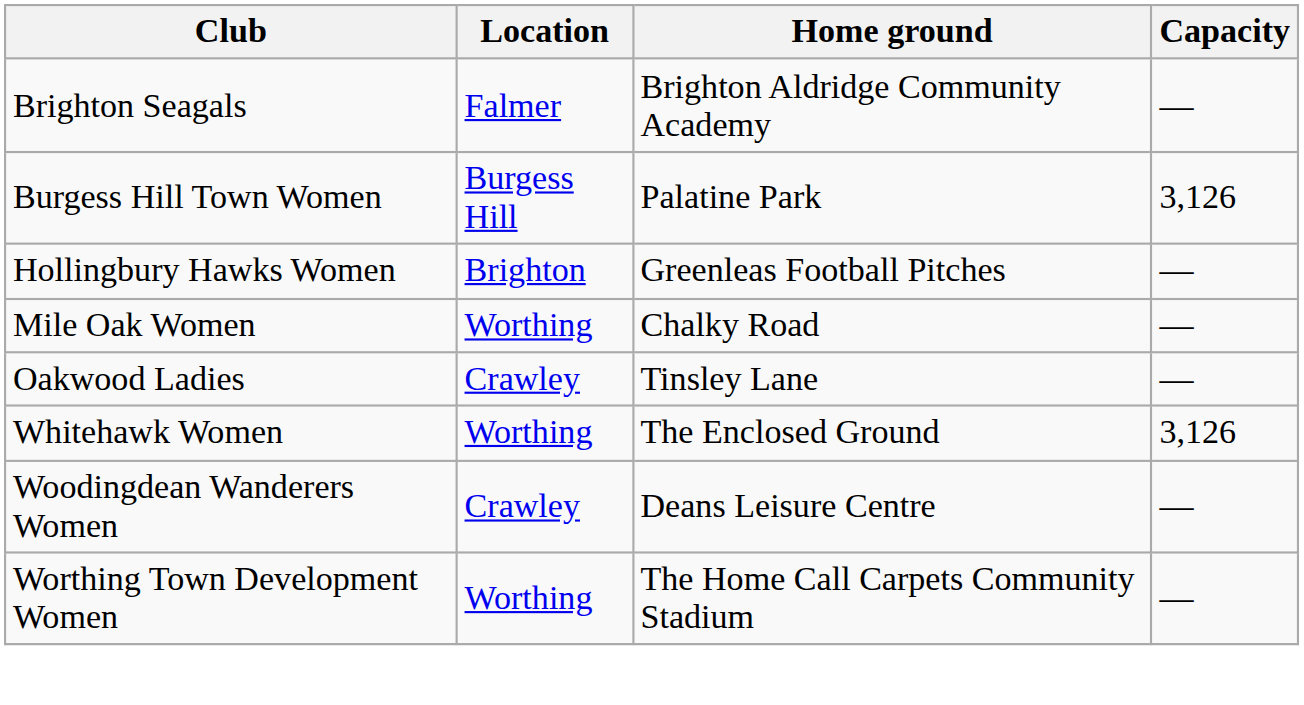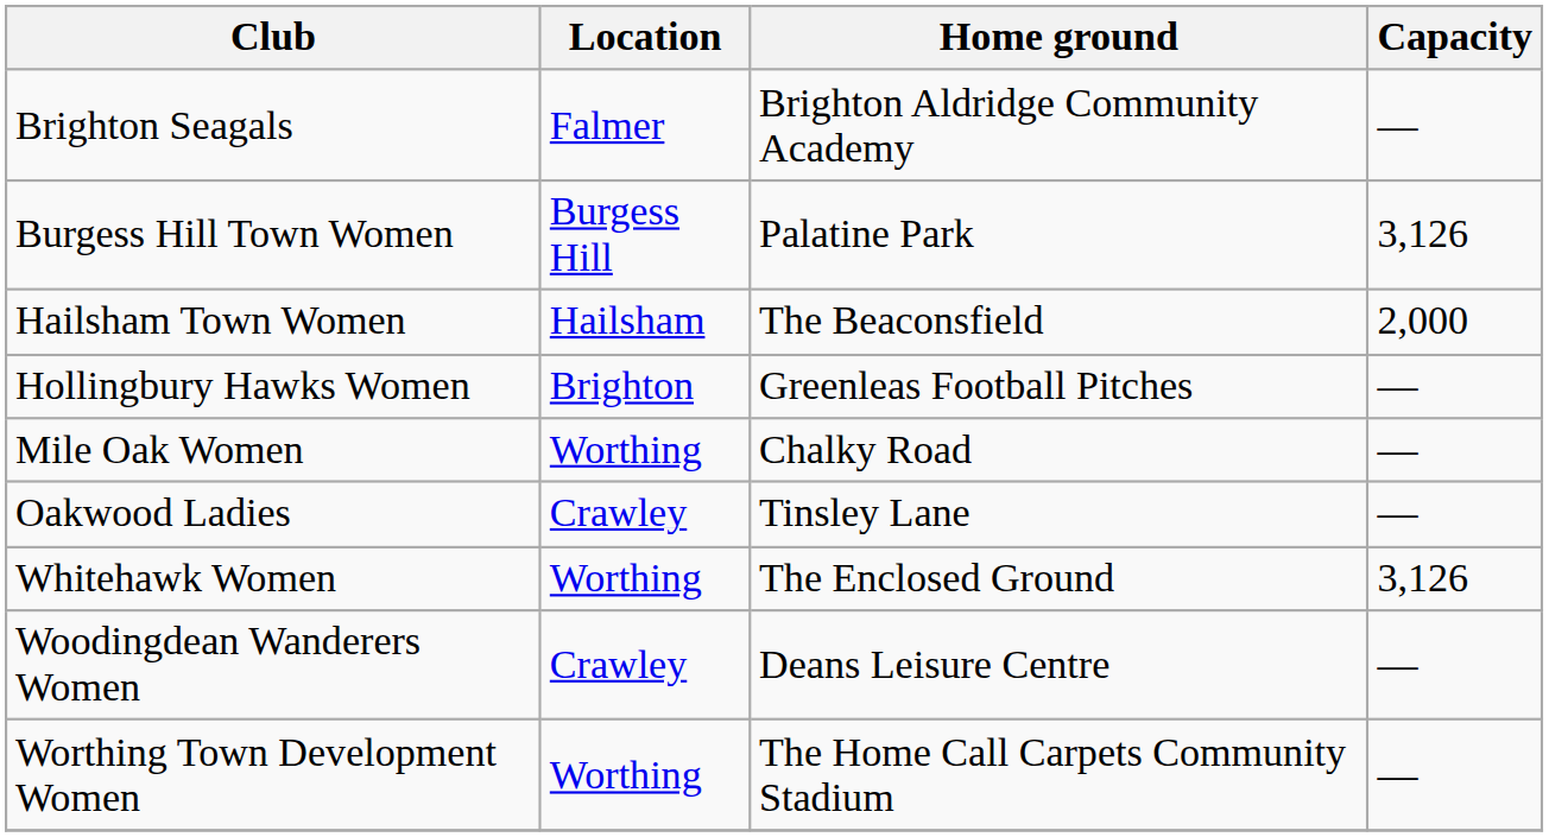+ row: Hailsham Town Women | Hailsham | The Beaconsfield | 2,000
